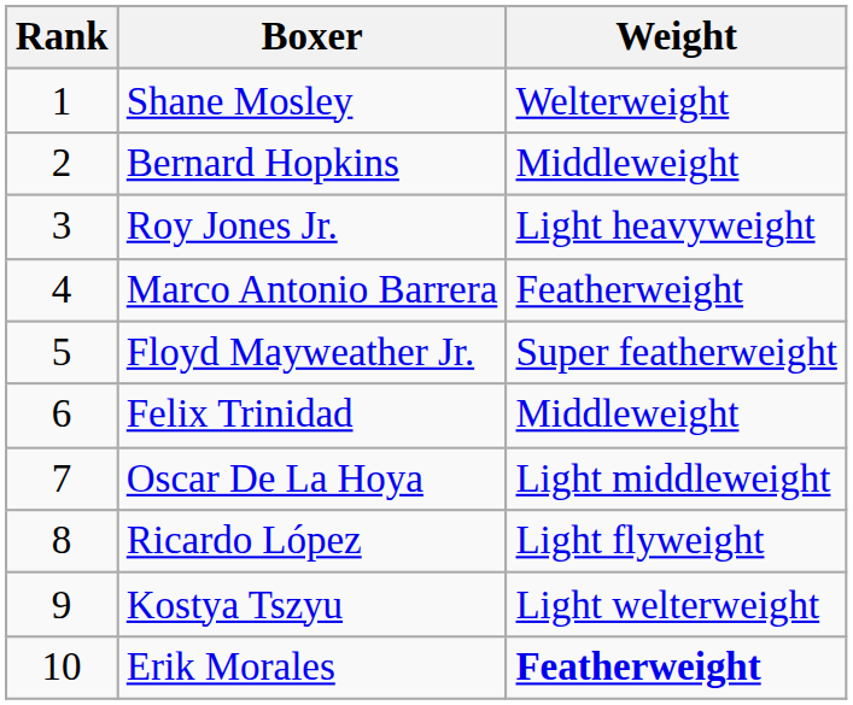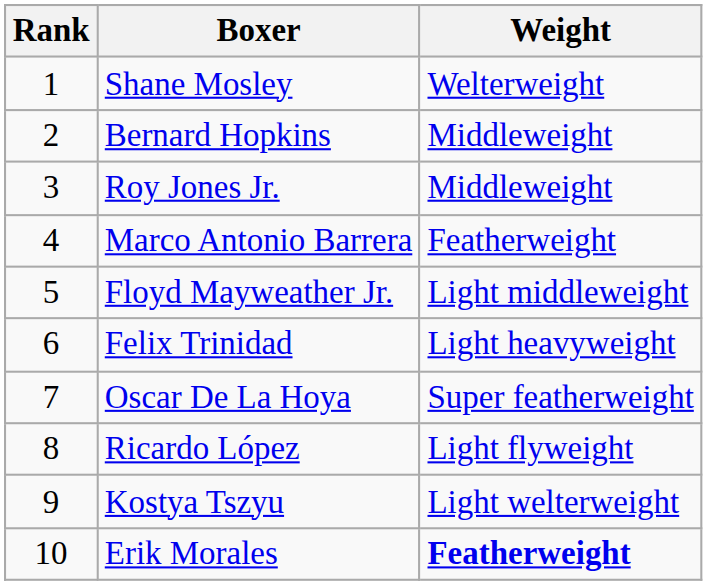Roy Jones Jr. | Weight: Light heavyweight -> Middleweight
Floyd Mayweather Jr. | Weight: Super featherweight -> Light middleweight
Felix Trinidad | Weight: Middleweight -> Light heavyweight
Oscar De La Hoya | Weight: Light middleweight -> Super featherweight
